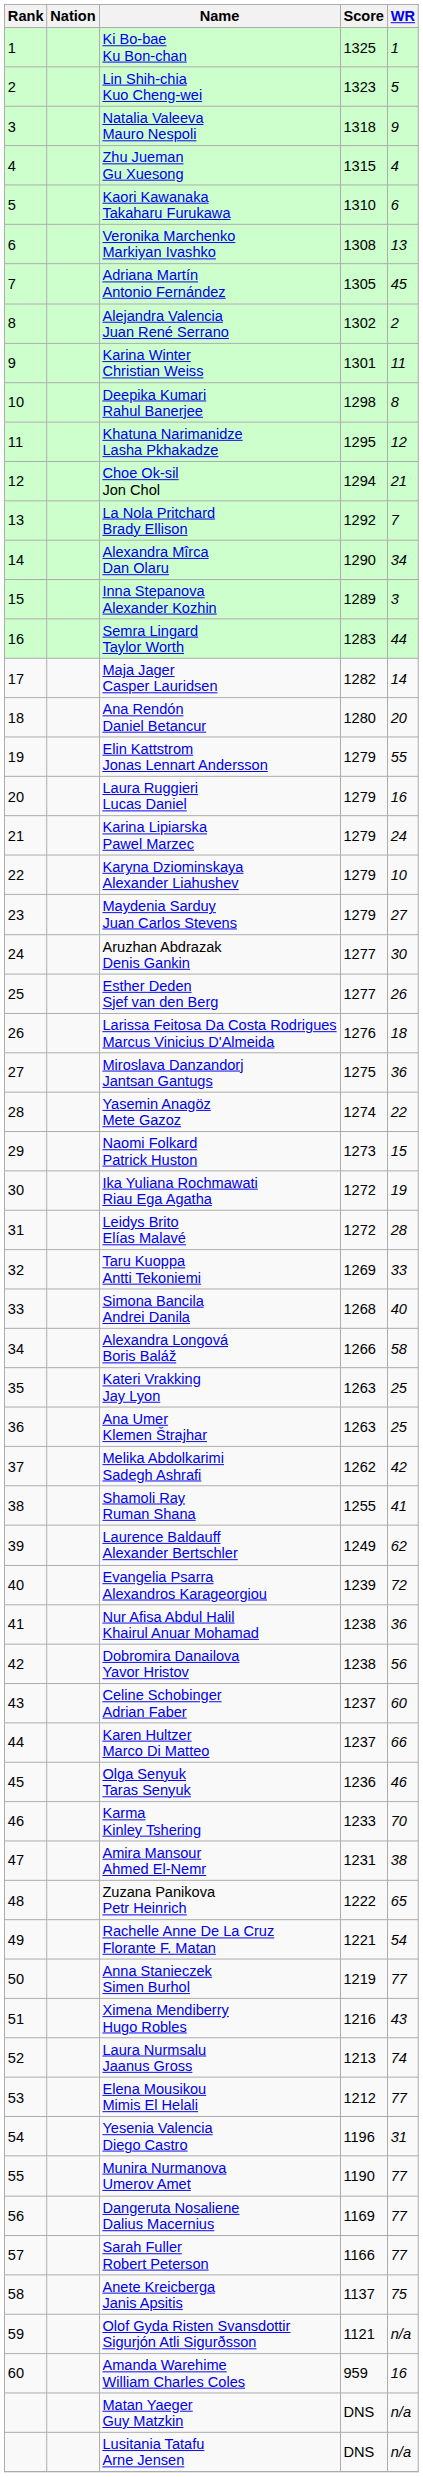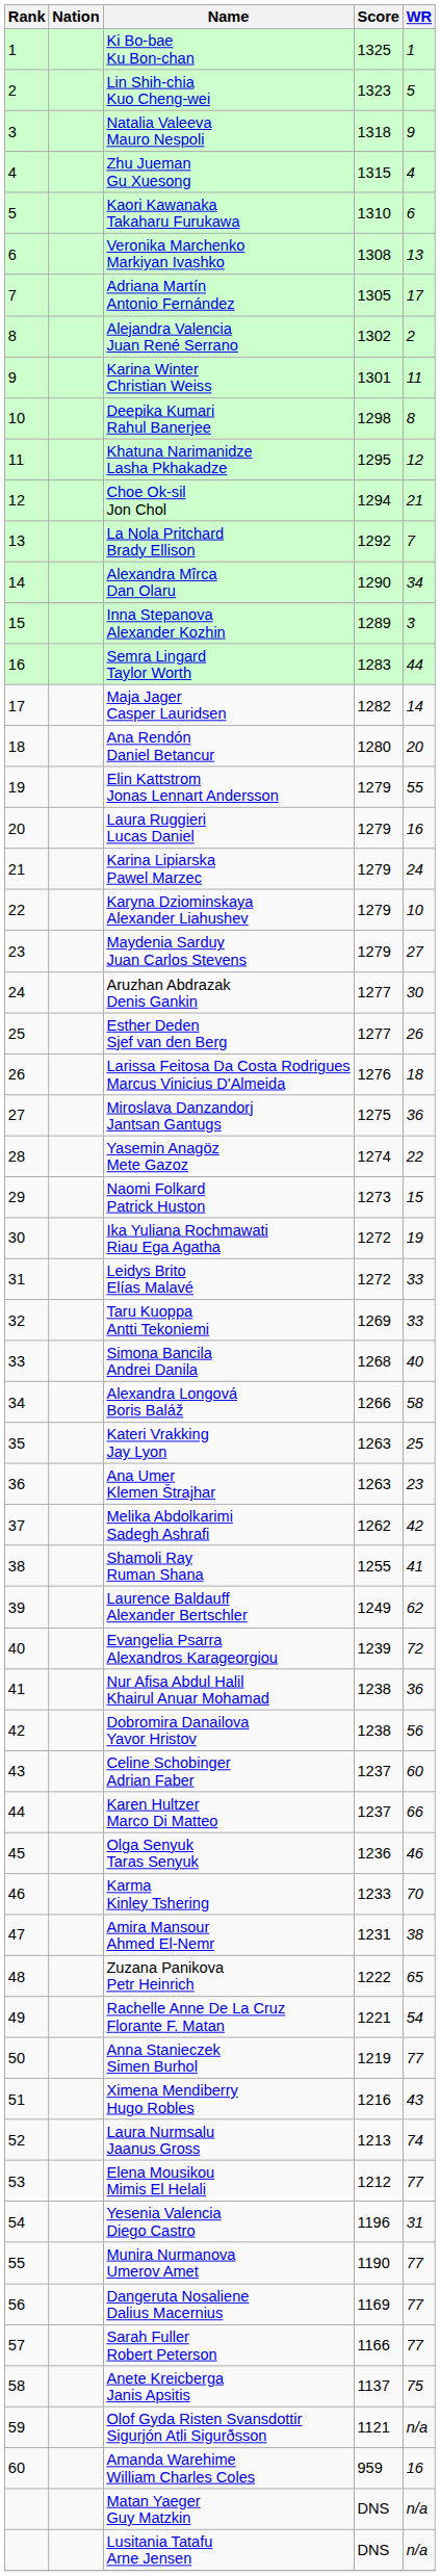Adriana Martín Antonio Fernández | WR: 45 -> 17
Leidys Brito Elías Malavé | WR: 28 -> 33
Ana Umer Klemen Štrajhar | WR: 25 -> 23
